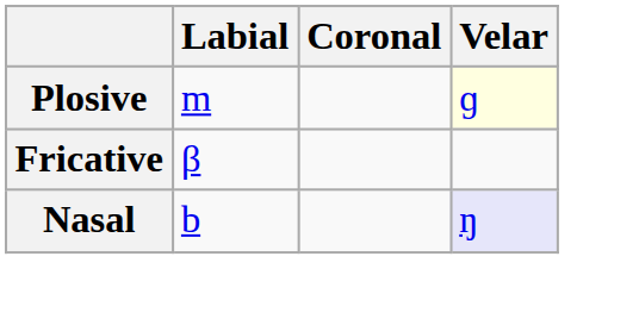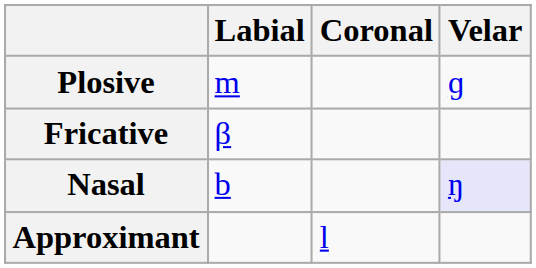Plosive | Velar: lightyellow background -> no background
+ row: Approximant | l
